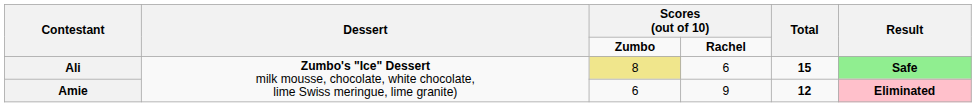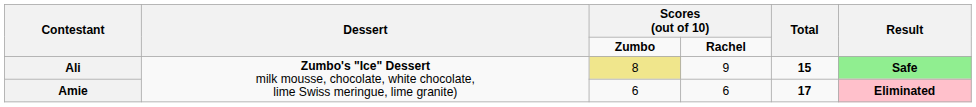Ali | column 4: 6 -> 9
Amie | column 4: 9 -> 6
Amie | Total: 12 -> 17
